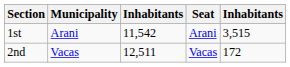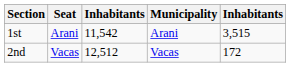columns swapped: Municipality <-> Seat
2nd | column 3: 12,511 -> 12,512
